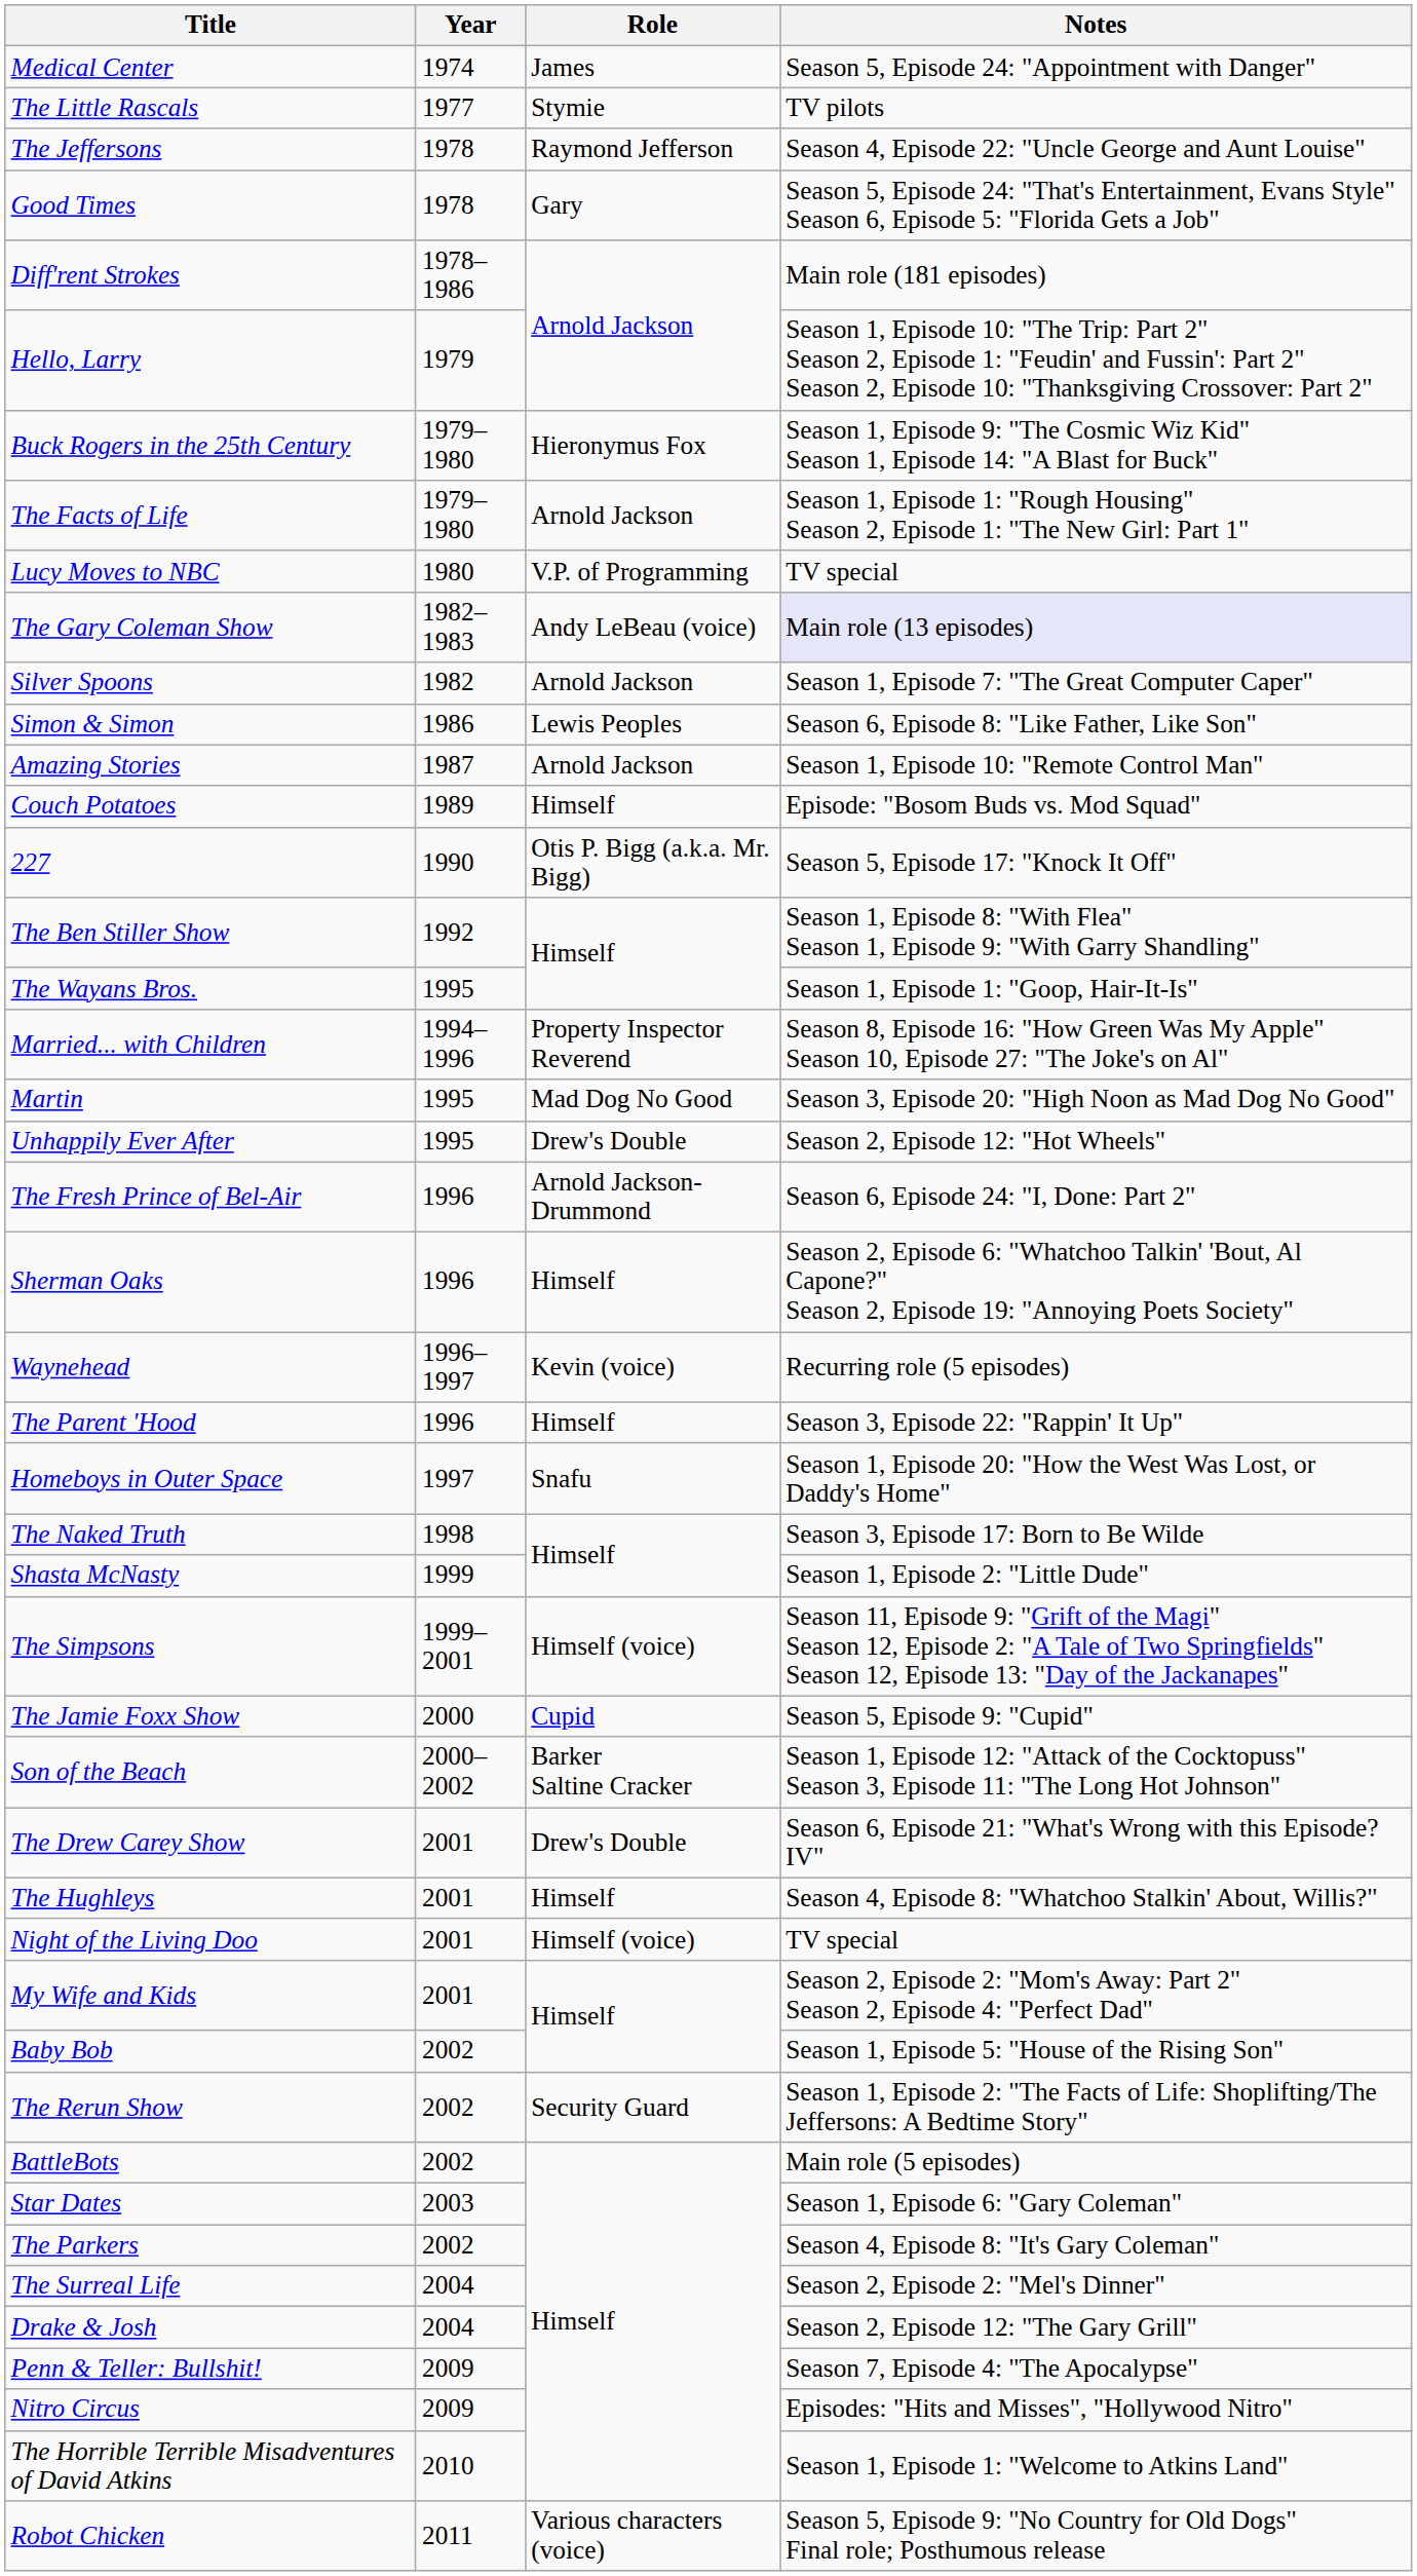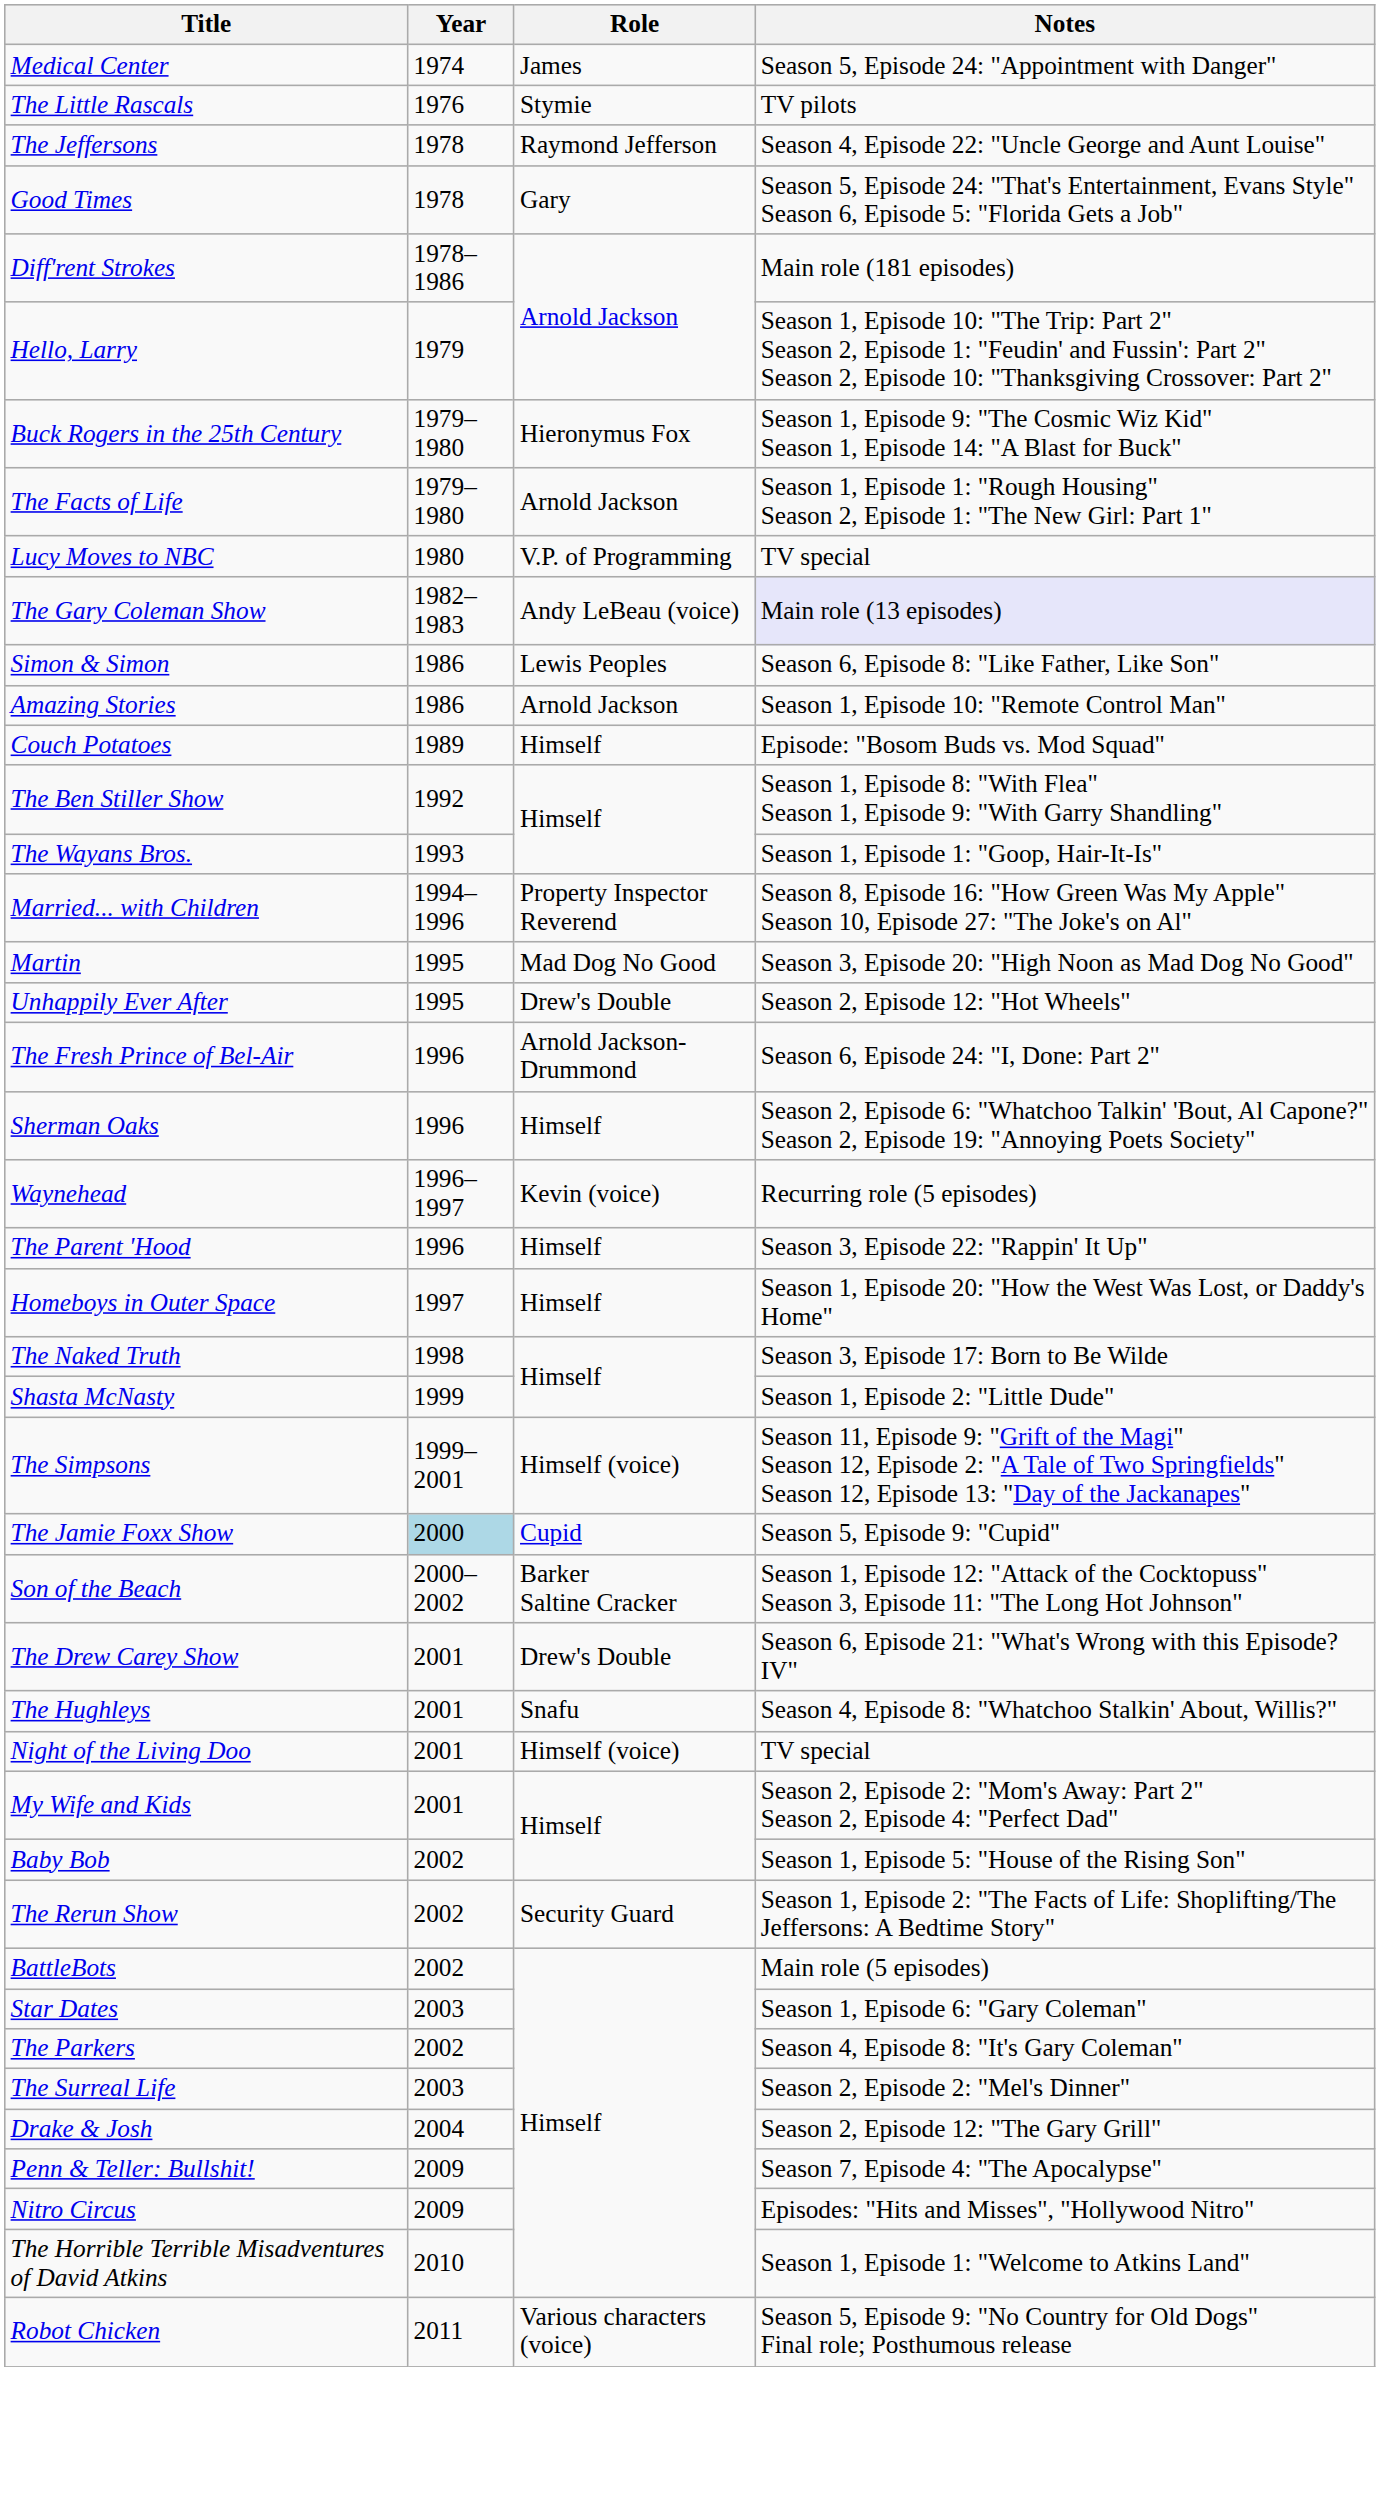The Little Rascals | Year: 1977 -> 1976
- row: Silver Spoons | 1982 | Arnold Jackson | Season 1, Episode 7: "The Great Computer Caper"
Amazing Stories | Year: 1987 -> 1986
- row: 227 | 1990 | Otis P. Bigg (a.k.a. Mr. Bigg) | Season 5, Episode 17: "Knock It Off"
The Wayans Bros. | Year: 1995 -> 1993
Homeboys in Outer Space | Role: Snafu -> Himself
The Jamie Foxx Show | Year: no background -> lightblue background
The Hughleys | Role: Himself -> Snafu
The Surreal Life | Year: 2004 -> 2003
